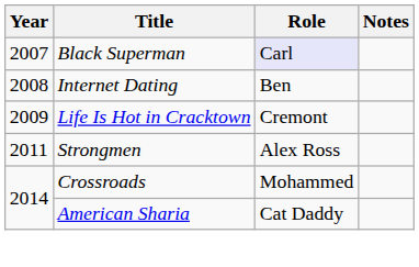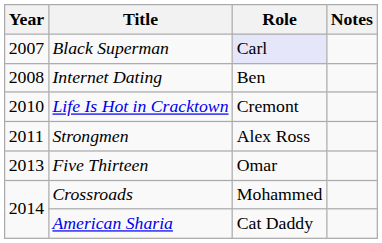Life Is Hot in Cracktown | Year: 2009 -> 2010
+ row: 2013 | Five Thirteen | Omar
